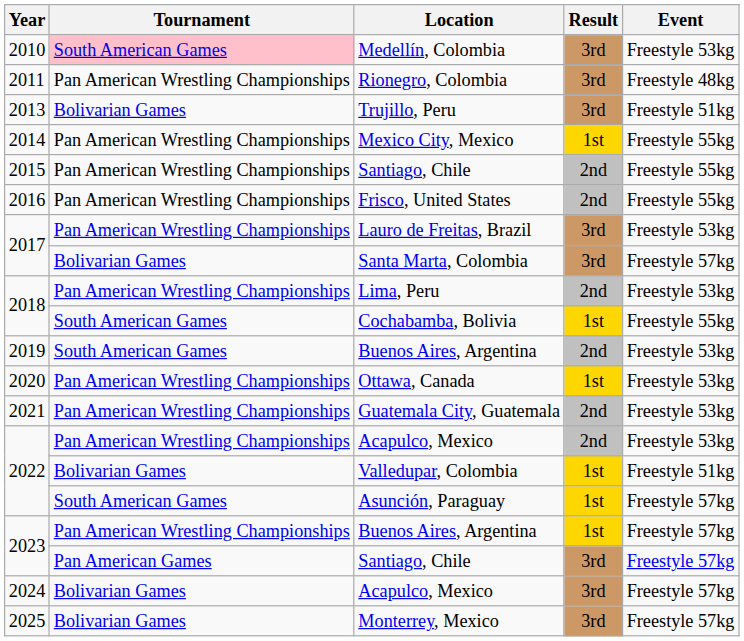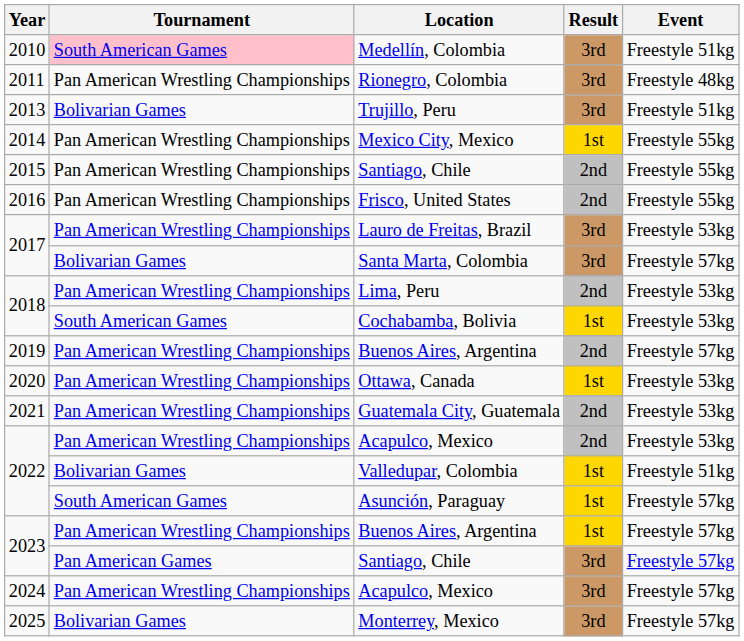Medellín, Colombia | Event: Freestyle 53kg -> Freestyle 51kg
Cochabamba, Bolivia | Event: Freestyle 55kg -> Freestyle 53kg
2019 / Buenos Aires, Argentina | Tournament: South American Games -> Pan American Wrestling Championships
2019 / Buenos Aires, Argentina | Event: Freestyle 53kg -> Freestyle 57kg
2024 / Acapulco, Mexico | Tournament: Bolivarian Games -> Pan American Wrestling Championships
